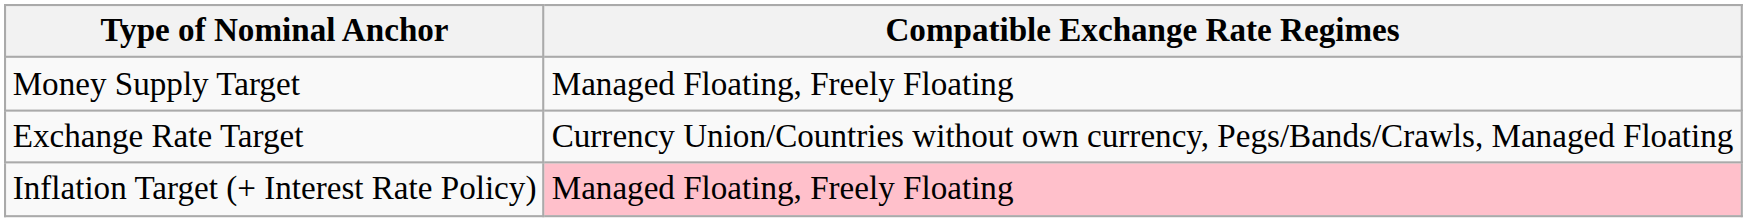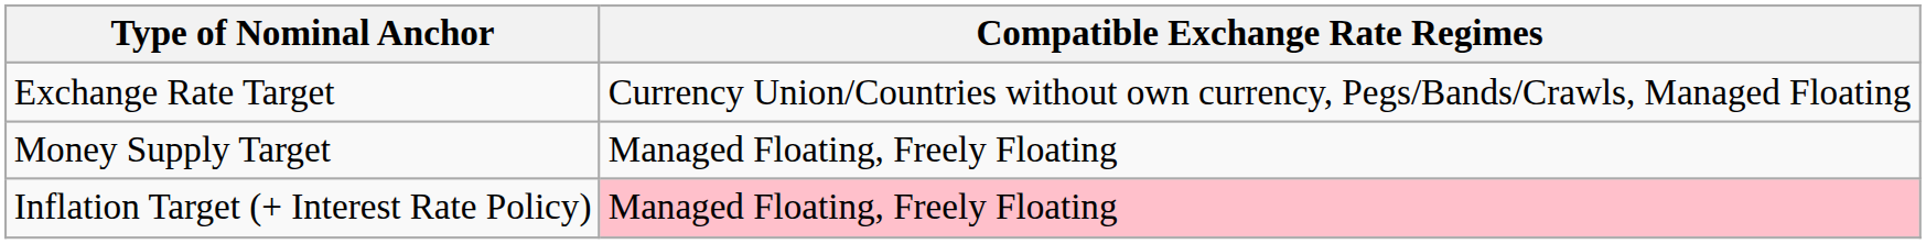rows swapped: Exchange Rate Target <-> Money Supply Target
